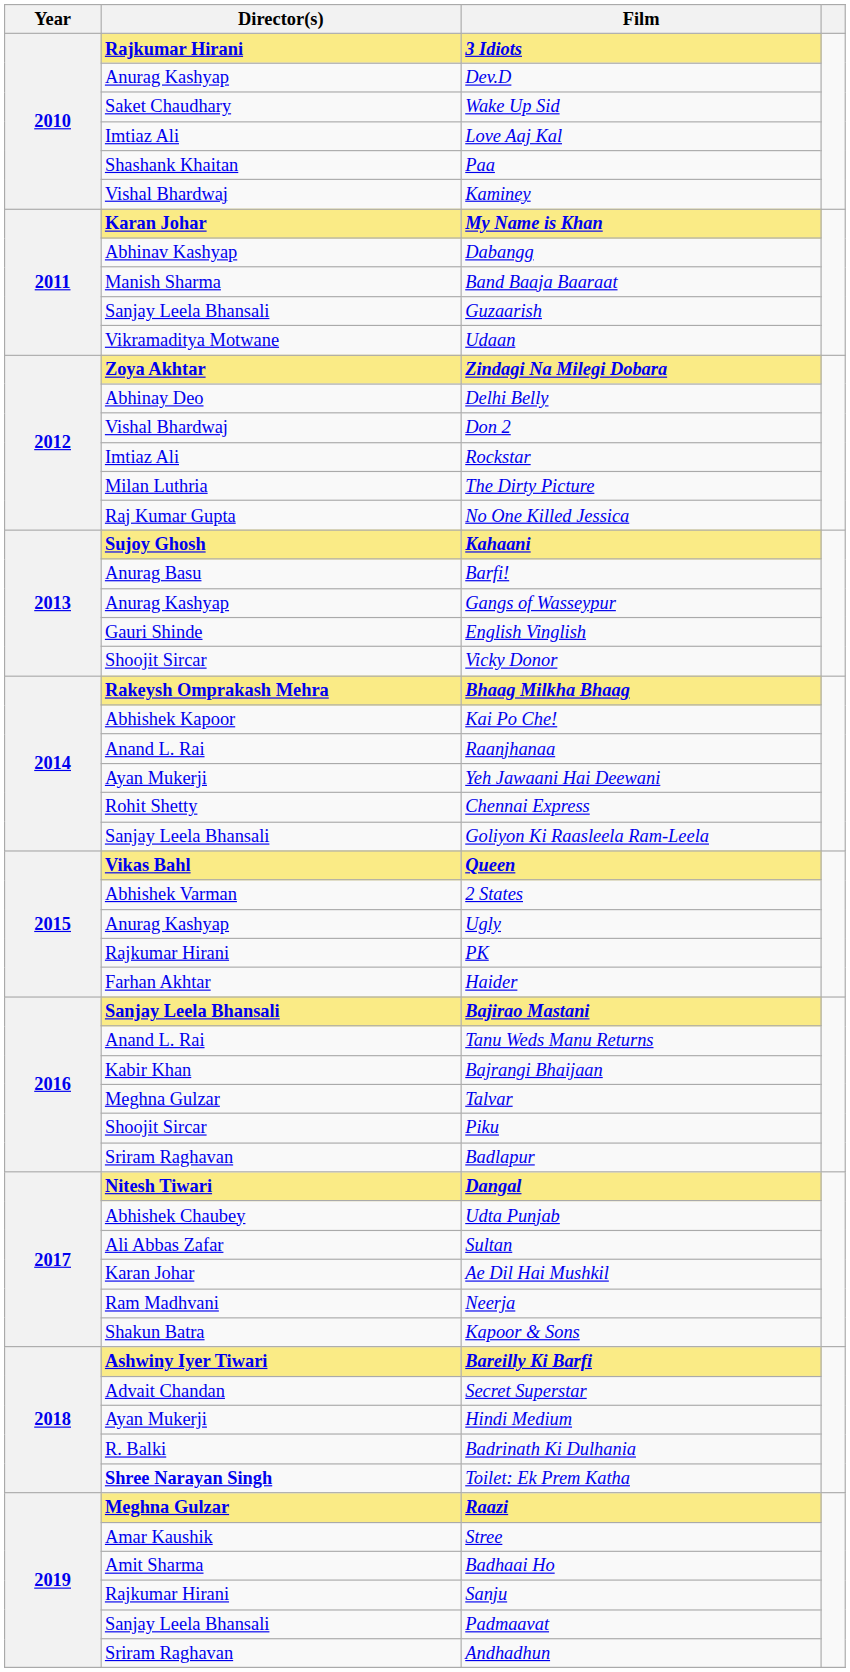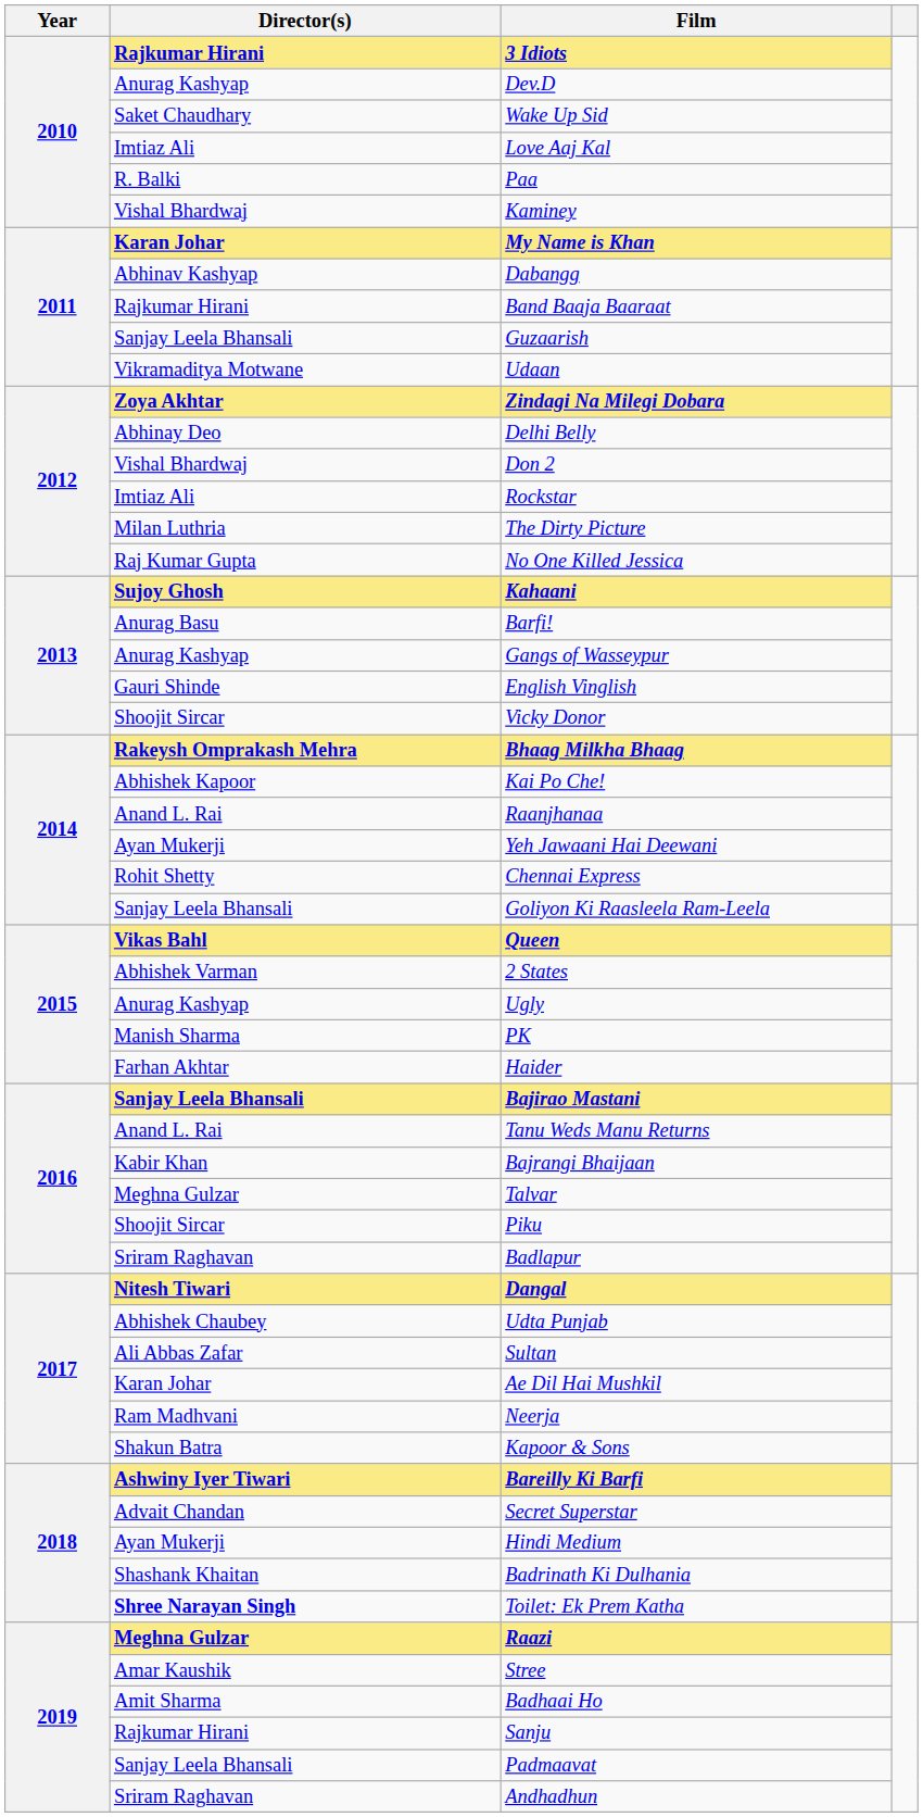Paa | Director(s): Shashank Khaitan -> R. Balki
Band Baaja Baaraat | Director(s): Manish Sharma -> Rajkumar Hirani
PK | Director(s): Rajkumar Hirani -> Manish Sharma
Badrinath Ki Dulhania | Director(s): R. Balki -> Shashank Khaitan
